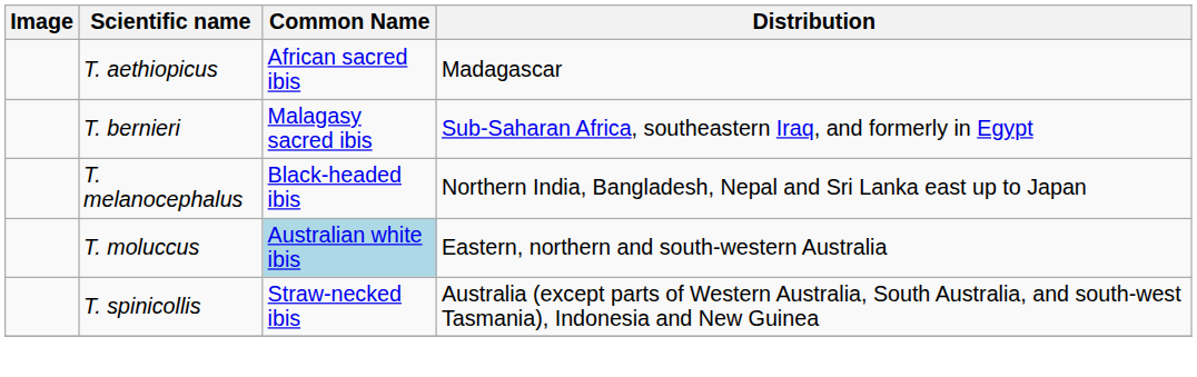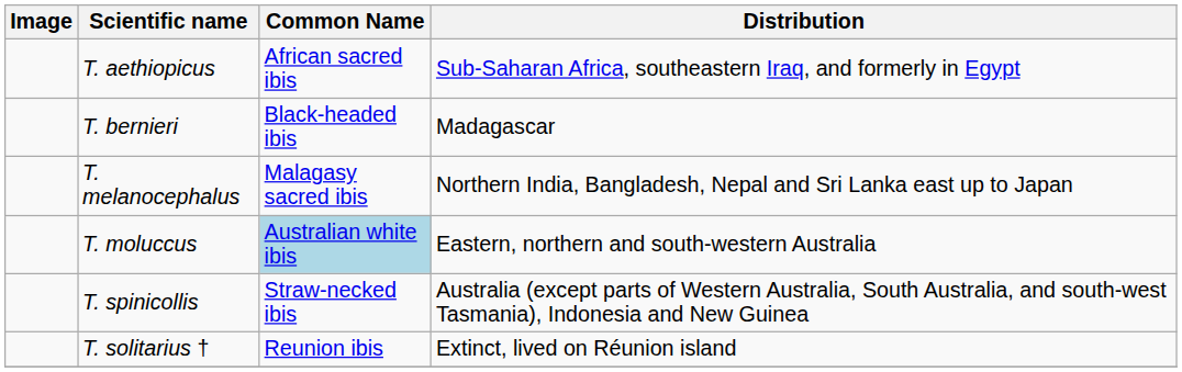T. aethiopicus | Distribution: Madagascar -> Sub-Saharan Africa, southeastern Iraq, and formerly in Egypt
T. bernieri | Common Name: Malagasy sacred ibis -> Black-headed ibis
T. bernieri | Distribution: Sub-Saharan Africa, southeastern Iraq, and formerly in Egypt -> Madagascar
T. melanocephalus | Common Name: Black-headed ibis -> Malagasy sacred ibis
+ row: T. solitarius † | Reunion ibis | Extinct, lived on Réunion island
